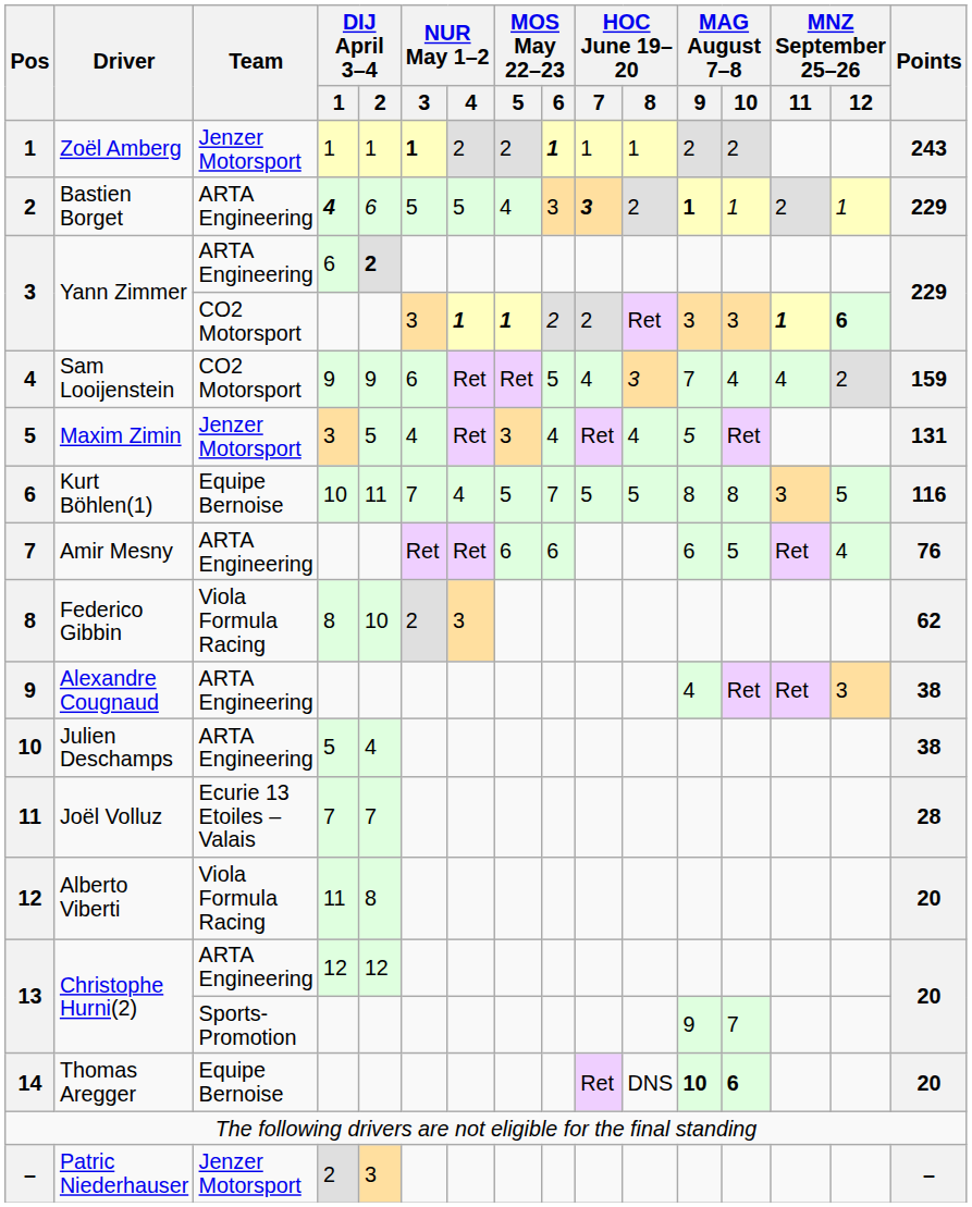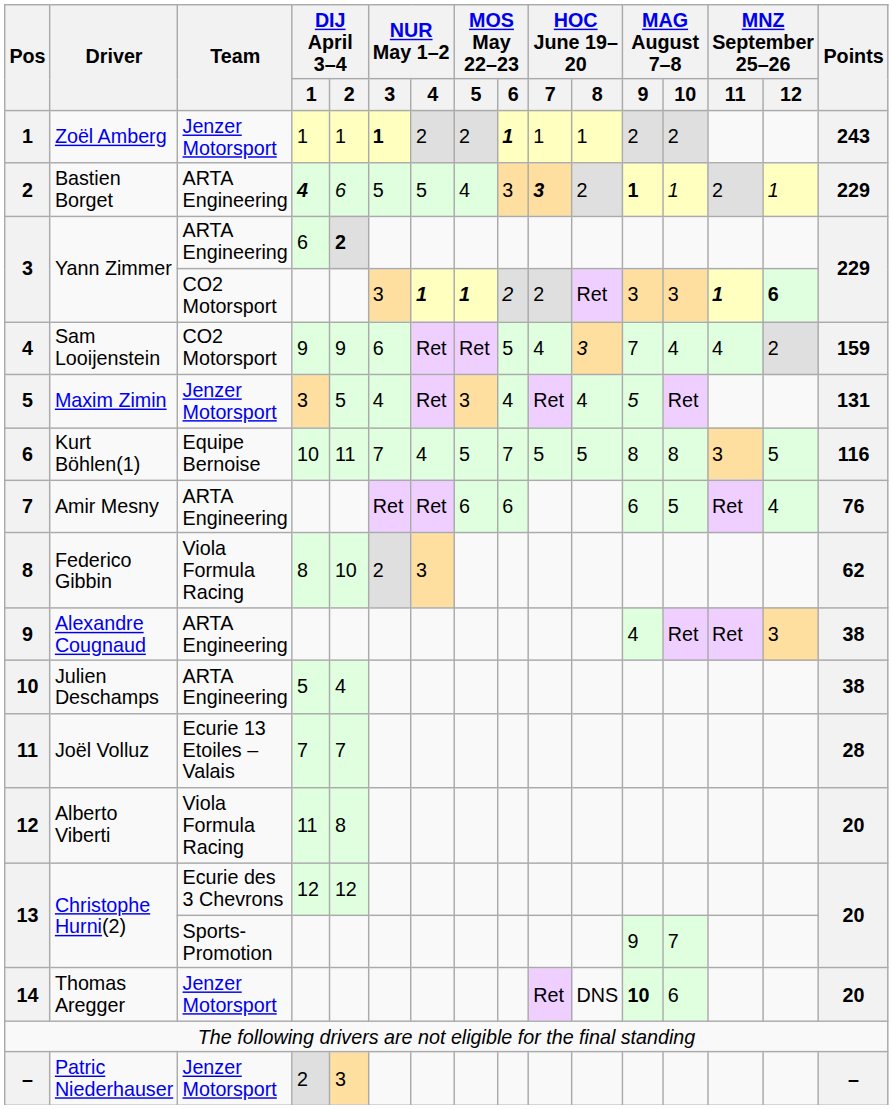13 / 12 | Team: ARTA Engineering -> Ecurie des 3 Chevrons
14 | Team: Equipe Bernoise -> Jenzer Motorsport
14 | MAG August 7–8 / 10: bold -> normal
